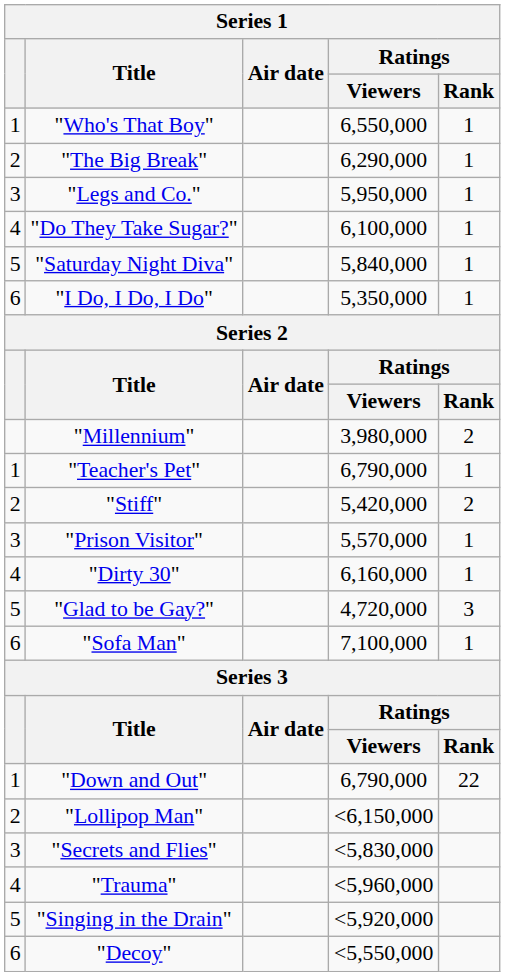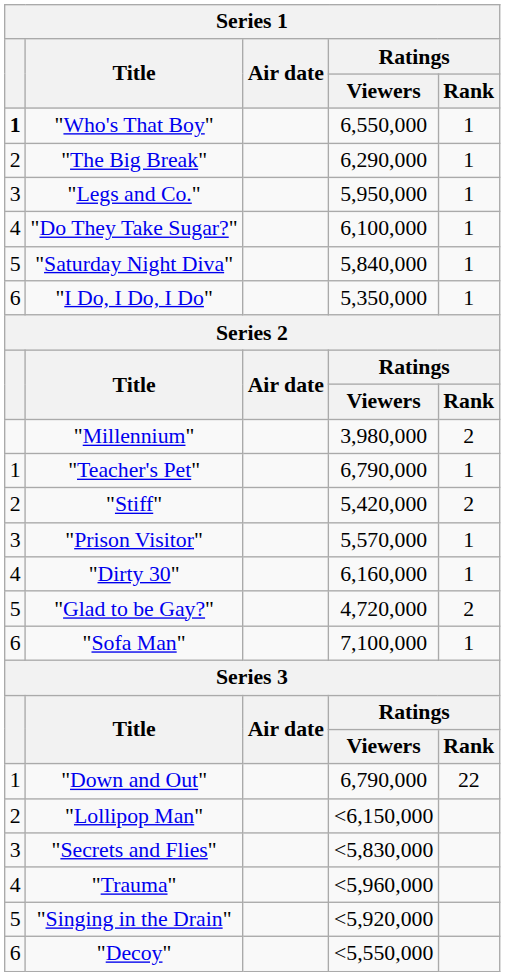"Who's That Boy" | column 1: normal -> bold
"Glad to be Gay?" | Ratings / Rank: 3 -> 2
